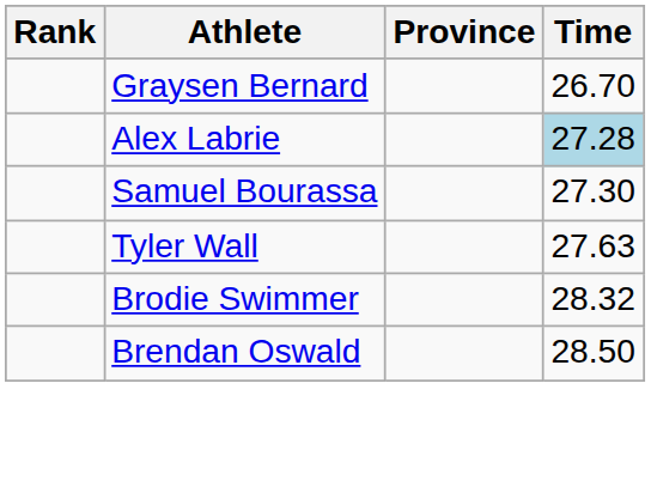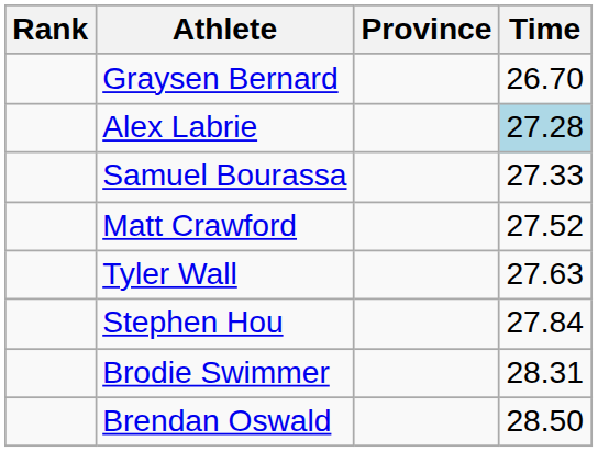Samuel Bourassa | Time: 27.30 -> 27.33
+ row: Matt Crawford | 27.52
+ row: Stephen Hou | 27.84
Brodie Swimmer | Time: 28.32 -> 28.31
